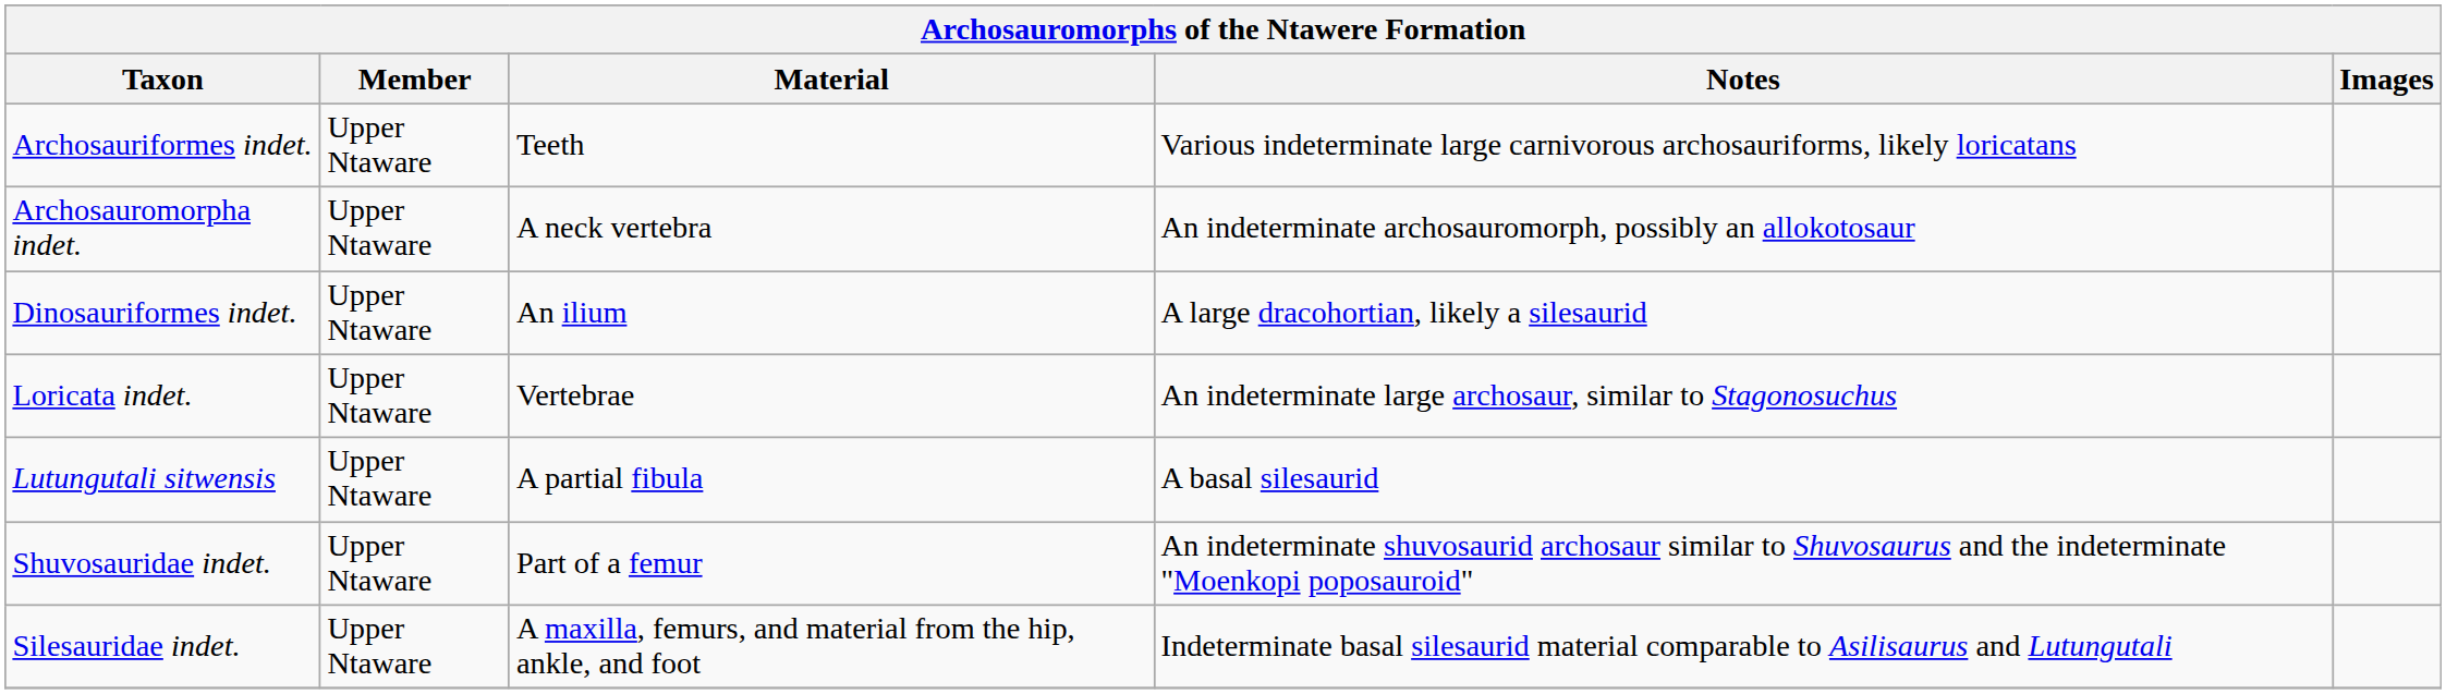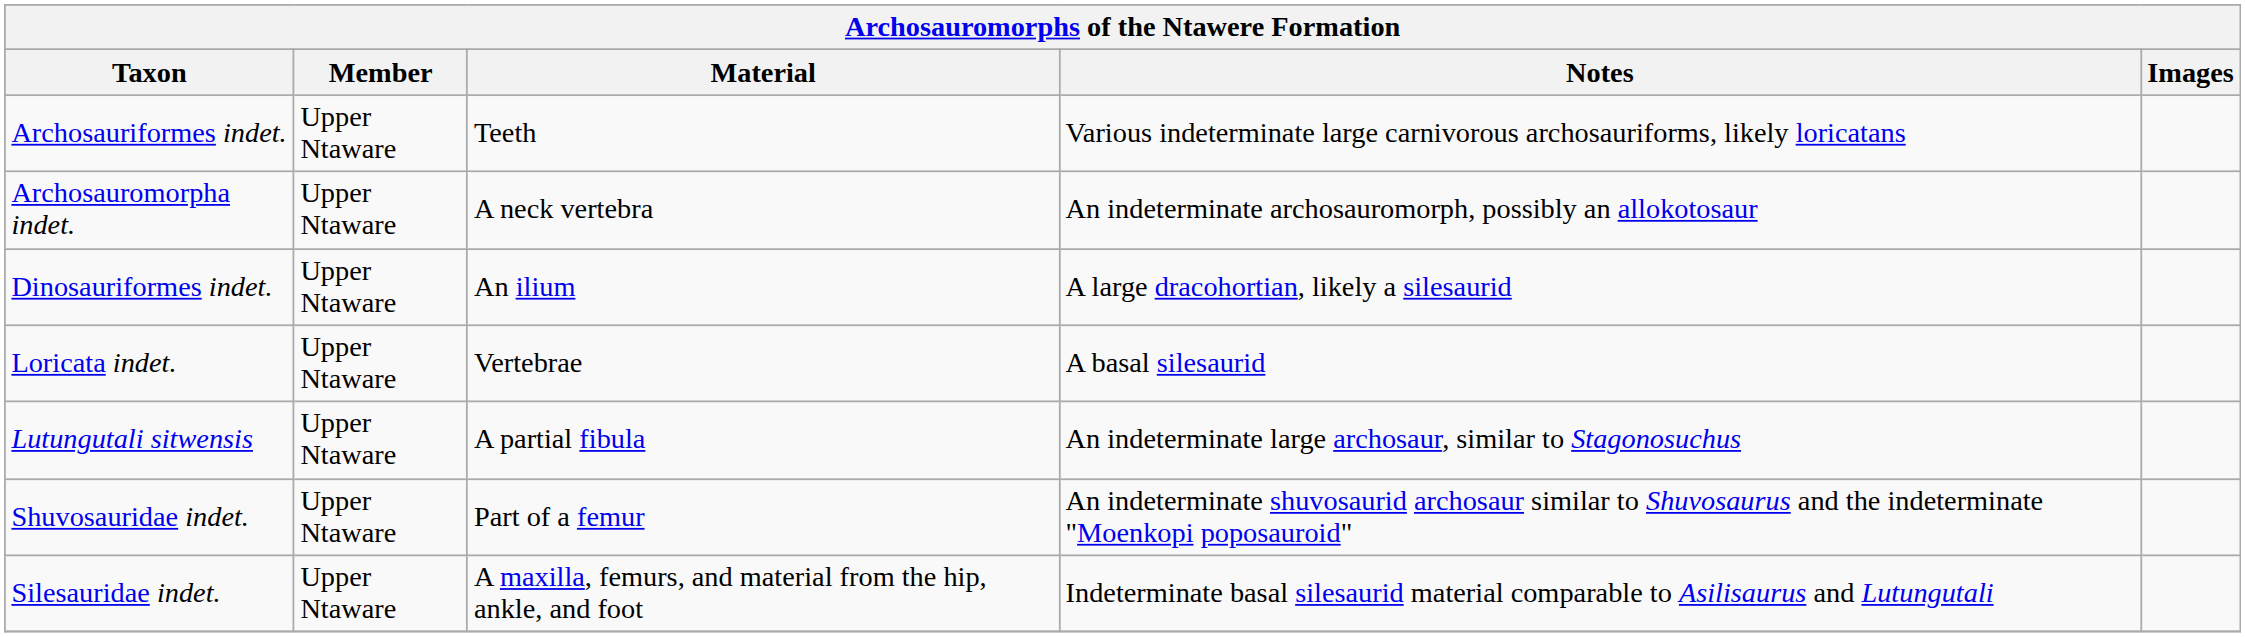Loricata indet. | Notes: An indeterminate large archosaur, similar to Stagonosuchus -> A basal silesaurid
Lutungutali sitwensis | Notes: A basal silesaurid -> An indeterminate large archosaur, similar to Stagonosuchus
